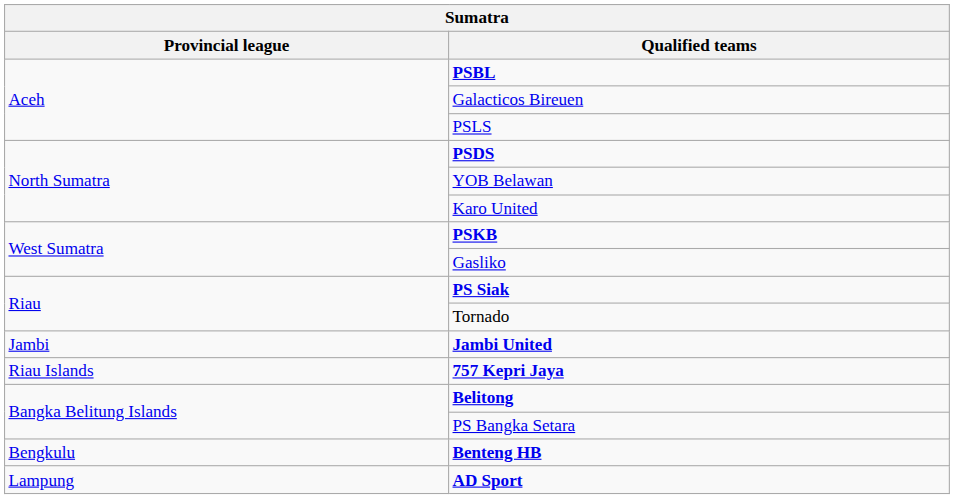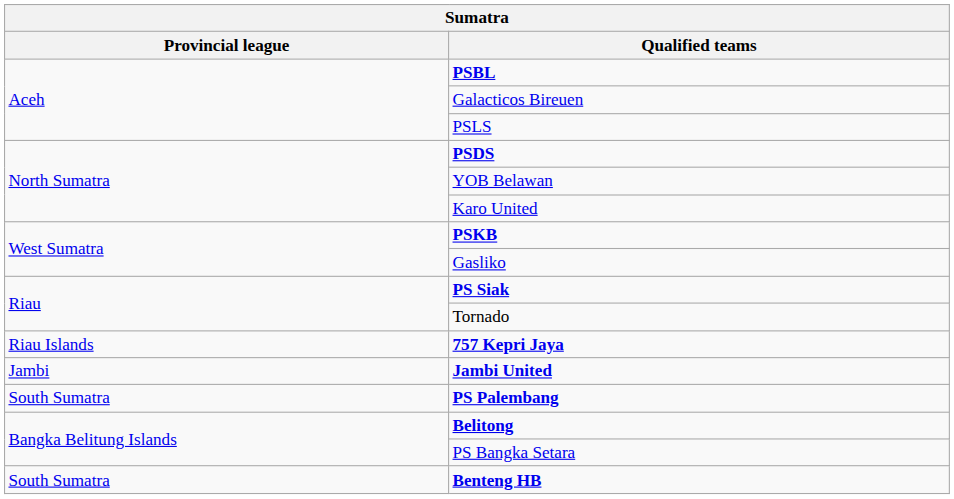rows swapped: 757 Kepri Jaya <-> Jambi United
+ row: South Sumatra | PS Palembang
Benteng HB | Provincial league: Bengkulu -> South Sumatra
- row: Lampung | AD Sport
